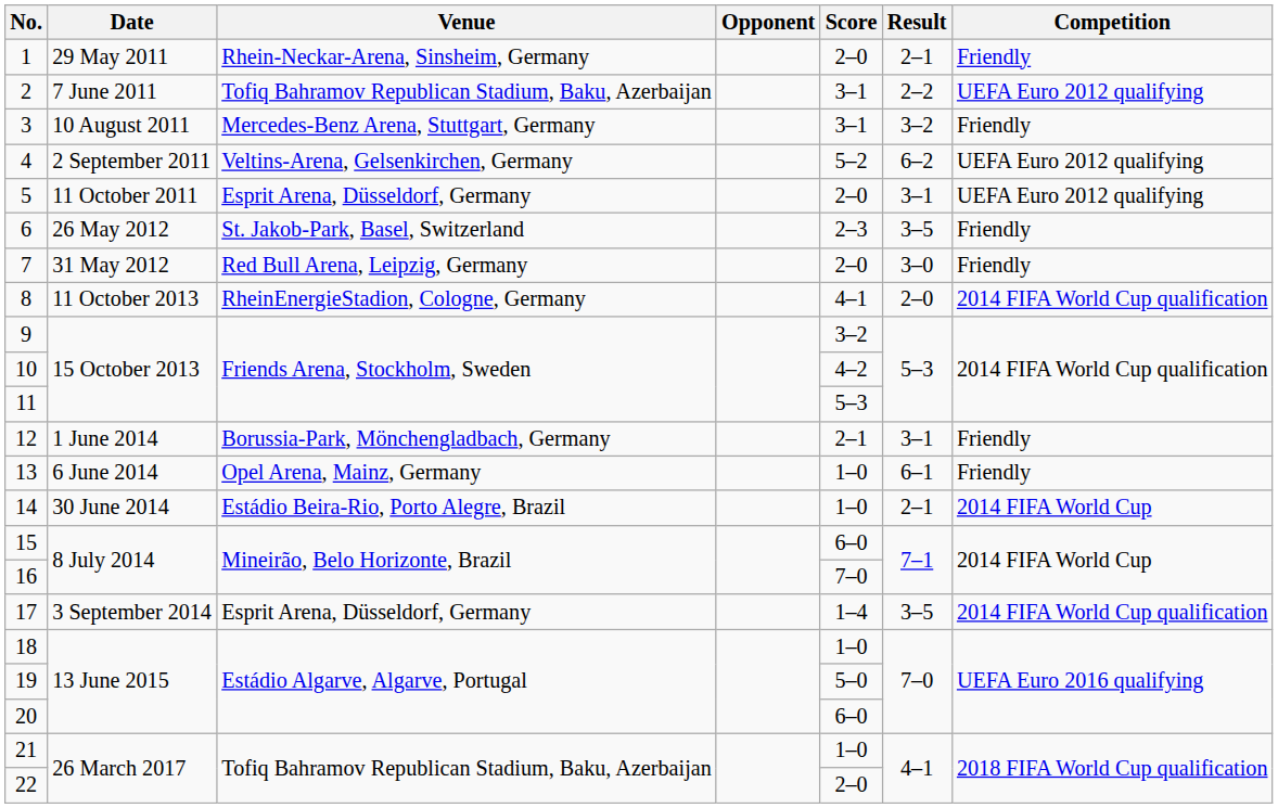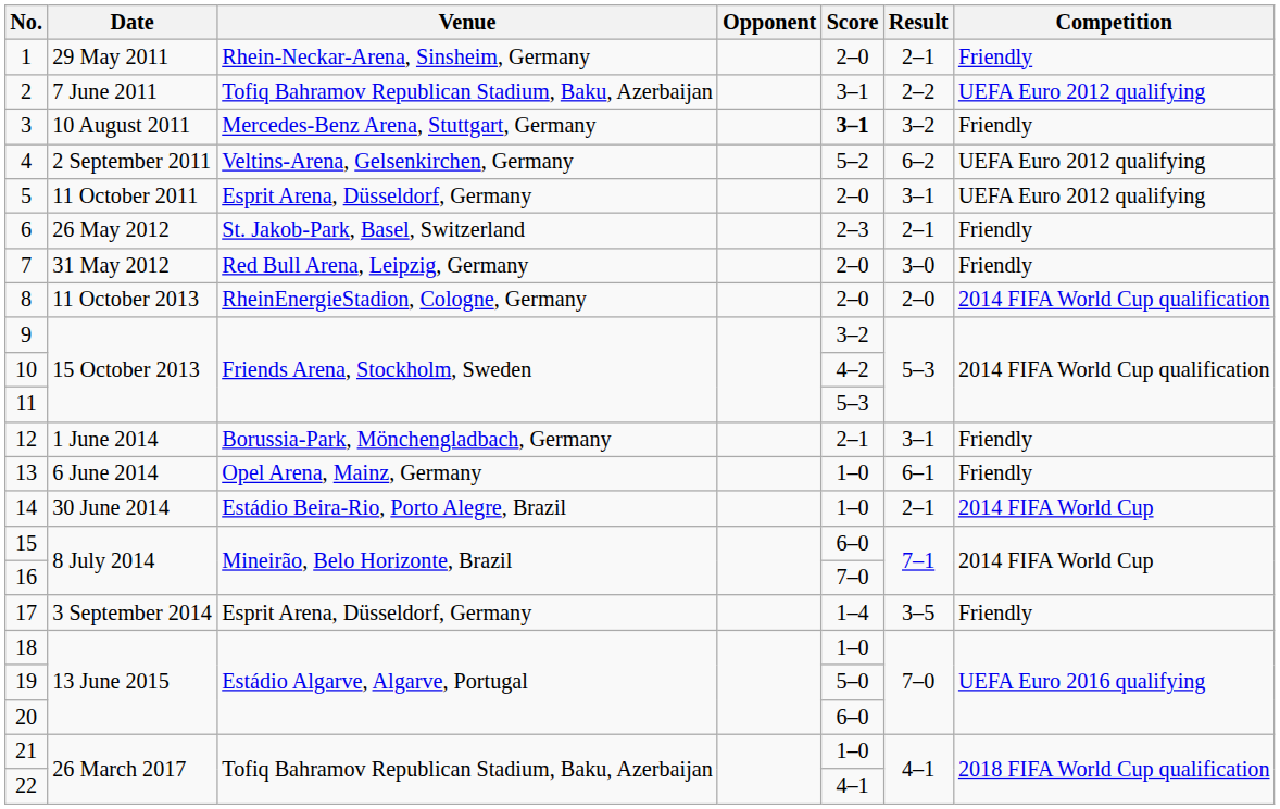3 | Score: normal -> bold
6 | Result: 3–5 -> 2–1
8 | Score: 4–1 -> 2–0
17 | Competition: 2014 FIFA World Cup qualification -> Friendly
22 | Score: 2–0 -> 4–1
